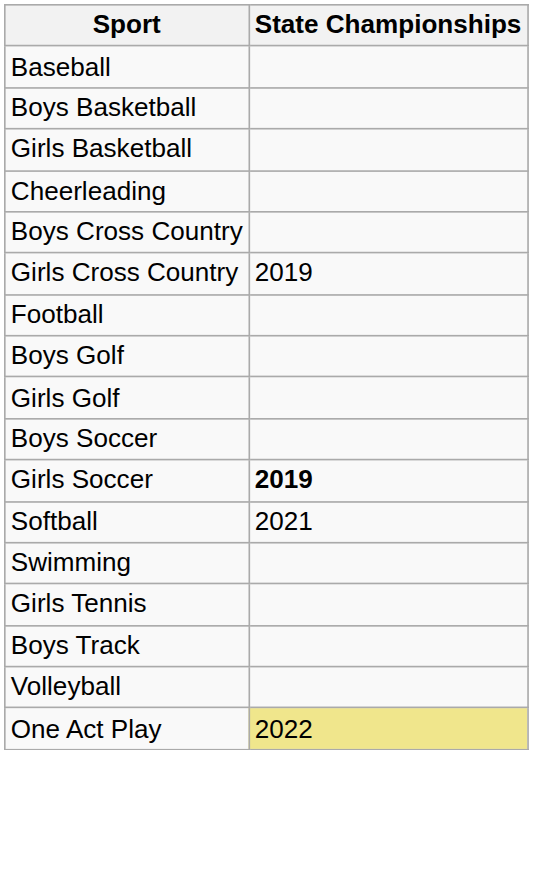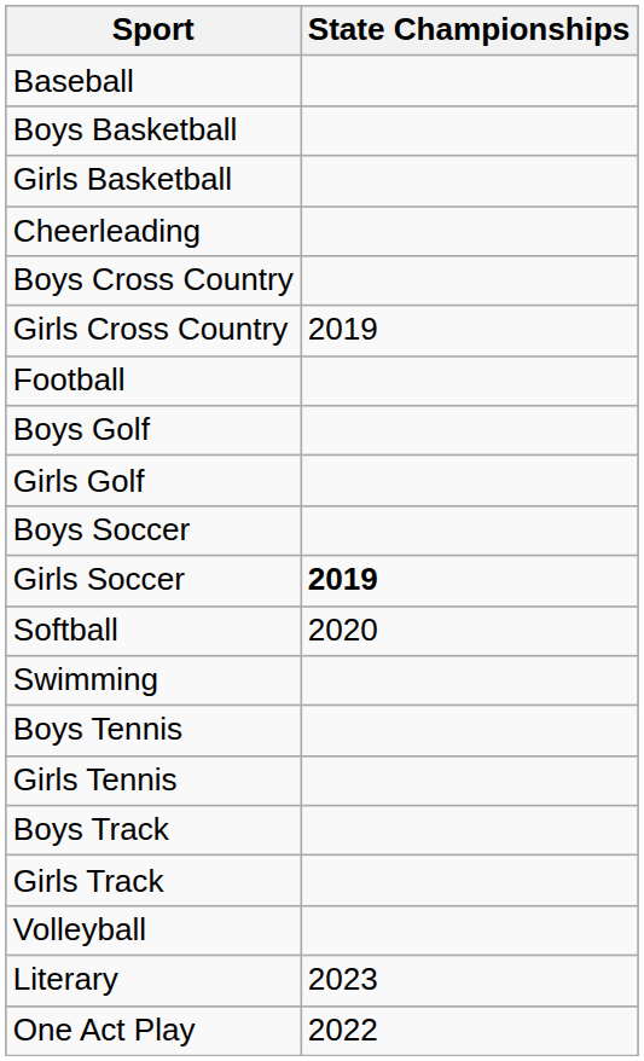Softball | State Championships: 2021 -> 2020
+ row: Boys Tennis
+ row: Girls Track
+ row: Literary | 2023
One Act Play | State Championships: khaki background -> no background
